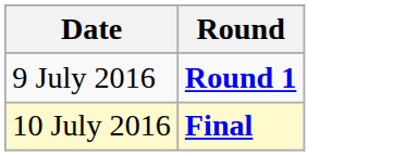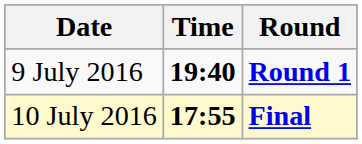+ column: Time | 19:40 | 17:55
